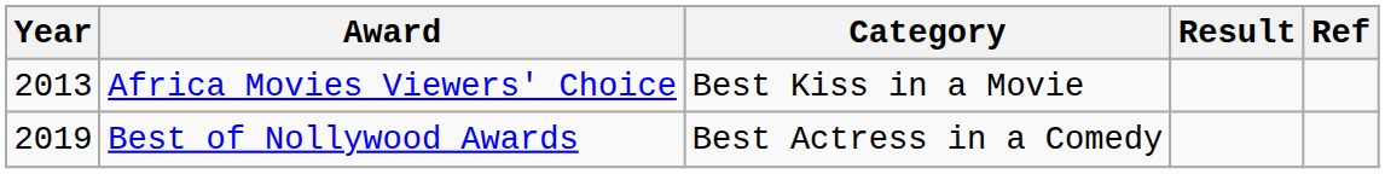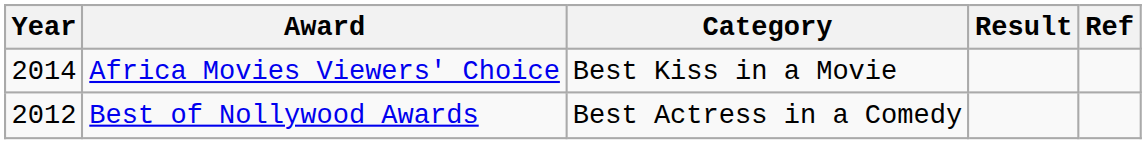Africa Movies Viewers' Choice | Year: 2013 -> 2014
Best of Nollywood Awards | Year: 2019 -> 2012
